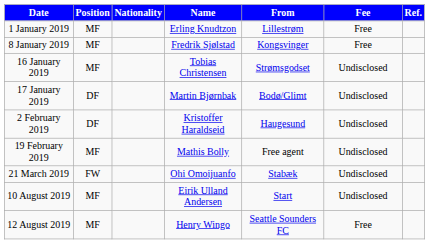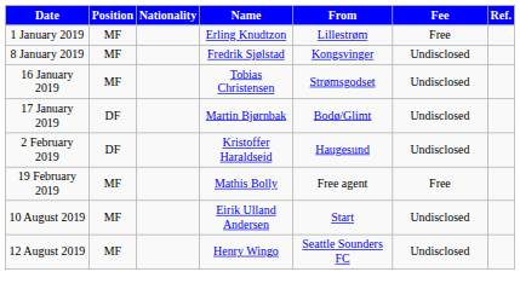8 January 2019 | Fee: Free -> Undisclosed
19 February 2019 | Fee: Undisclosed -> Free
- row: 21 March 2019 | FW | Ohi Omoijuanfo | Stabæk | Undisclosed
12 August 2019 | Fee: Free -> Undisclosed
